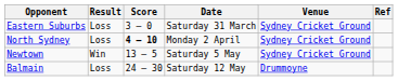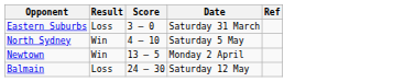- column: Venue | Sydney Cricket Ground | Sydney Cricket Ground | Sydney Cricket Ground | Drummoyne
North Sydney | Result: Loss -> Win
North Sydney | Score: bold -> normal
North Sydney | Date: Monday 2 April -> Saturday 5 May
Newtown | Date: Saturday 5 May -> Monday 2 April
